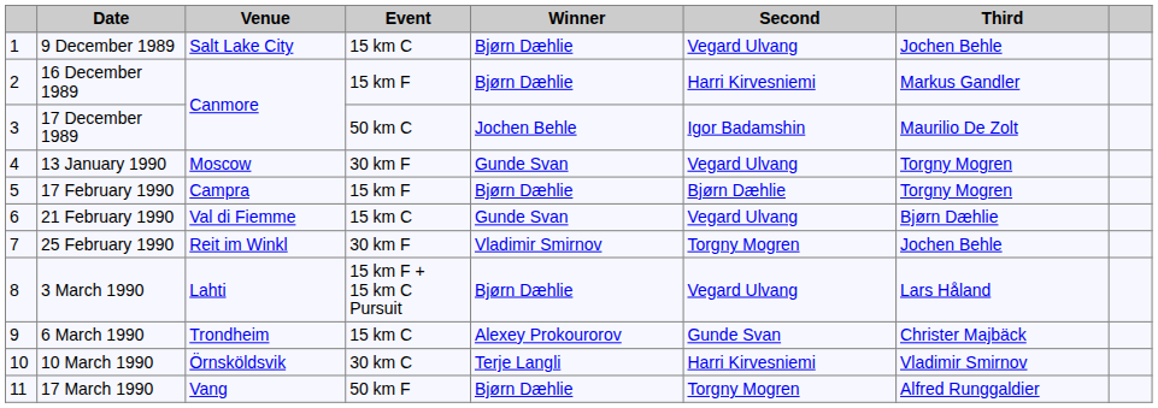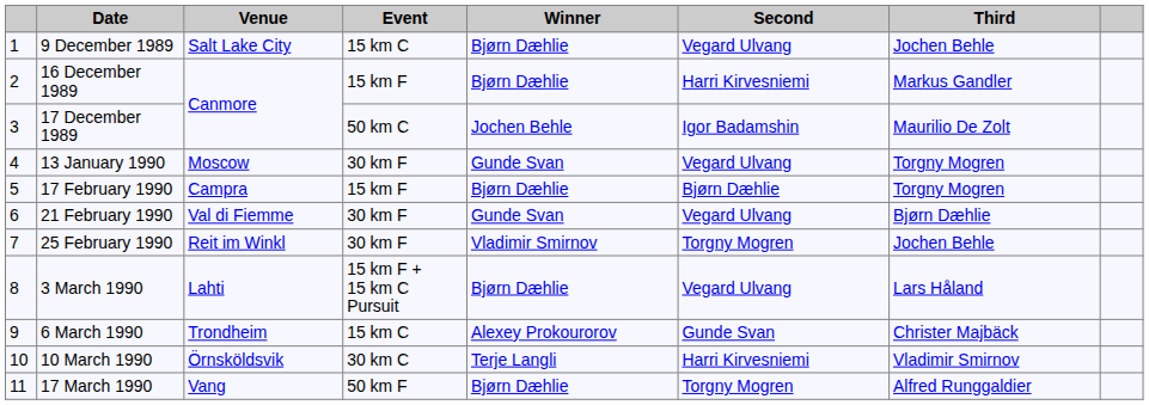21 February 1990 | Event: 15 km C -> 30 km F
